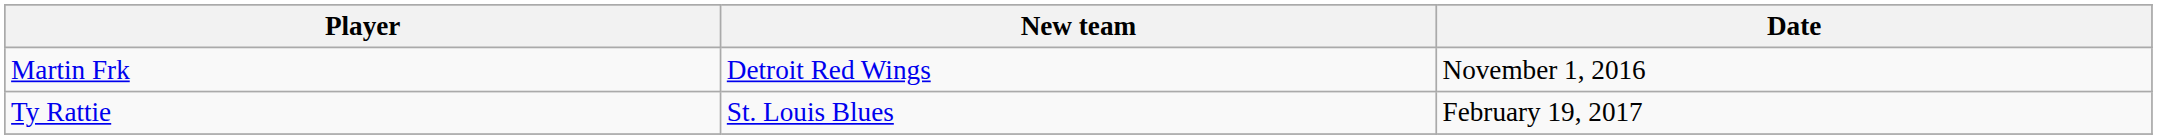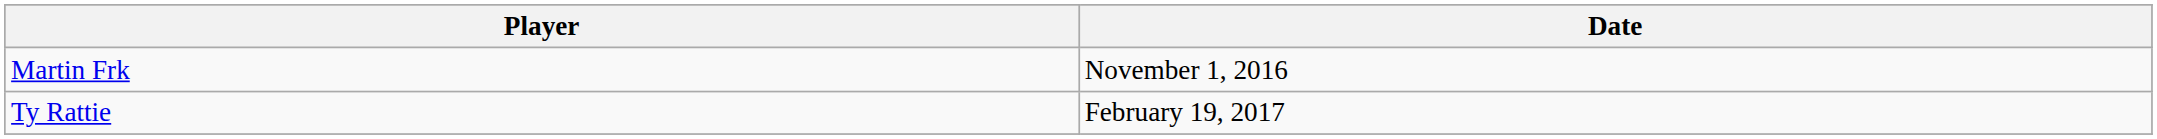- column: New team | Detroit Red Wings | St. Louis Blues
